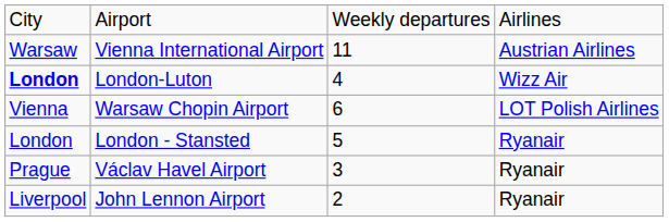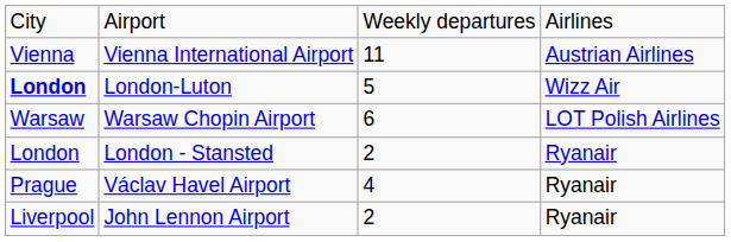Vienna International Airport | column 1: Warsaw -> Vienna
London-Luton | column 3: 4 -> 5
Warsaw Chopin Airport | column 1: Vienna -> Warsaw
London - Stansted | column 3: 5 -> 2
Václav Havel Airport | column 3: 3 -> 4
